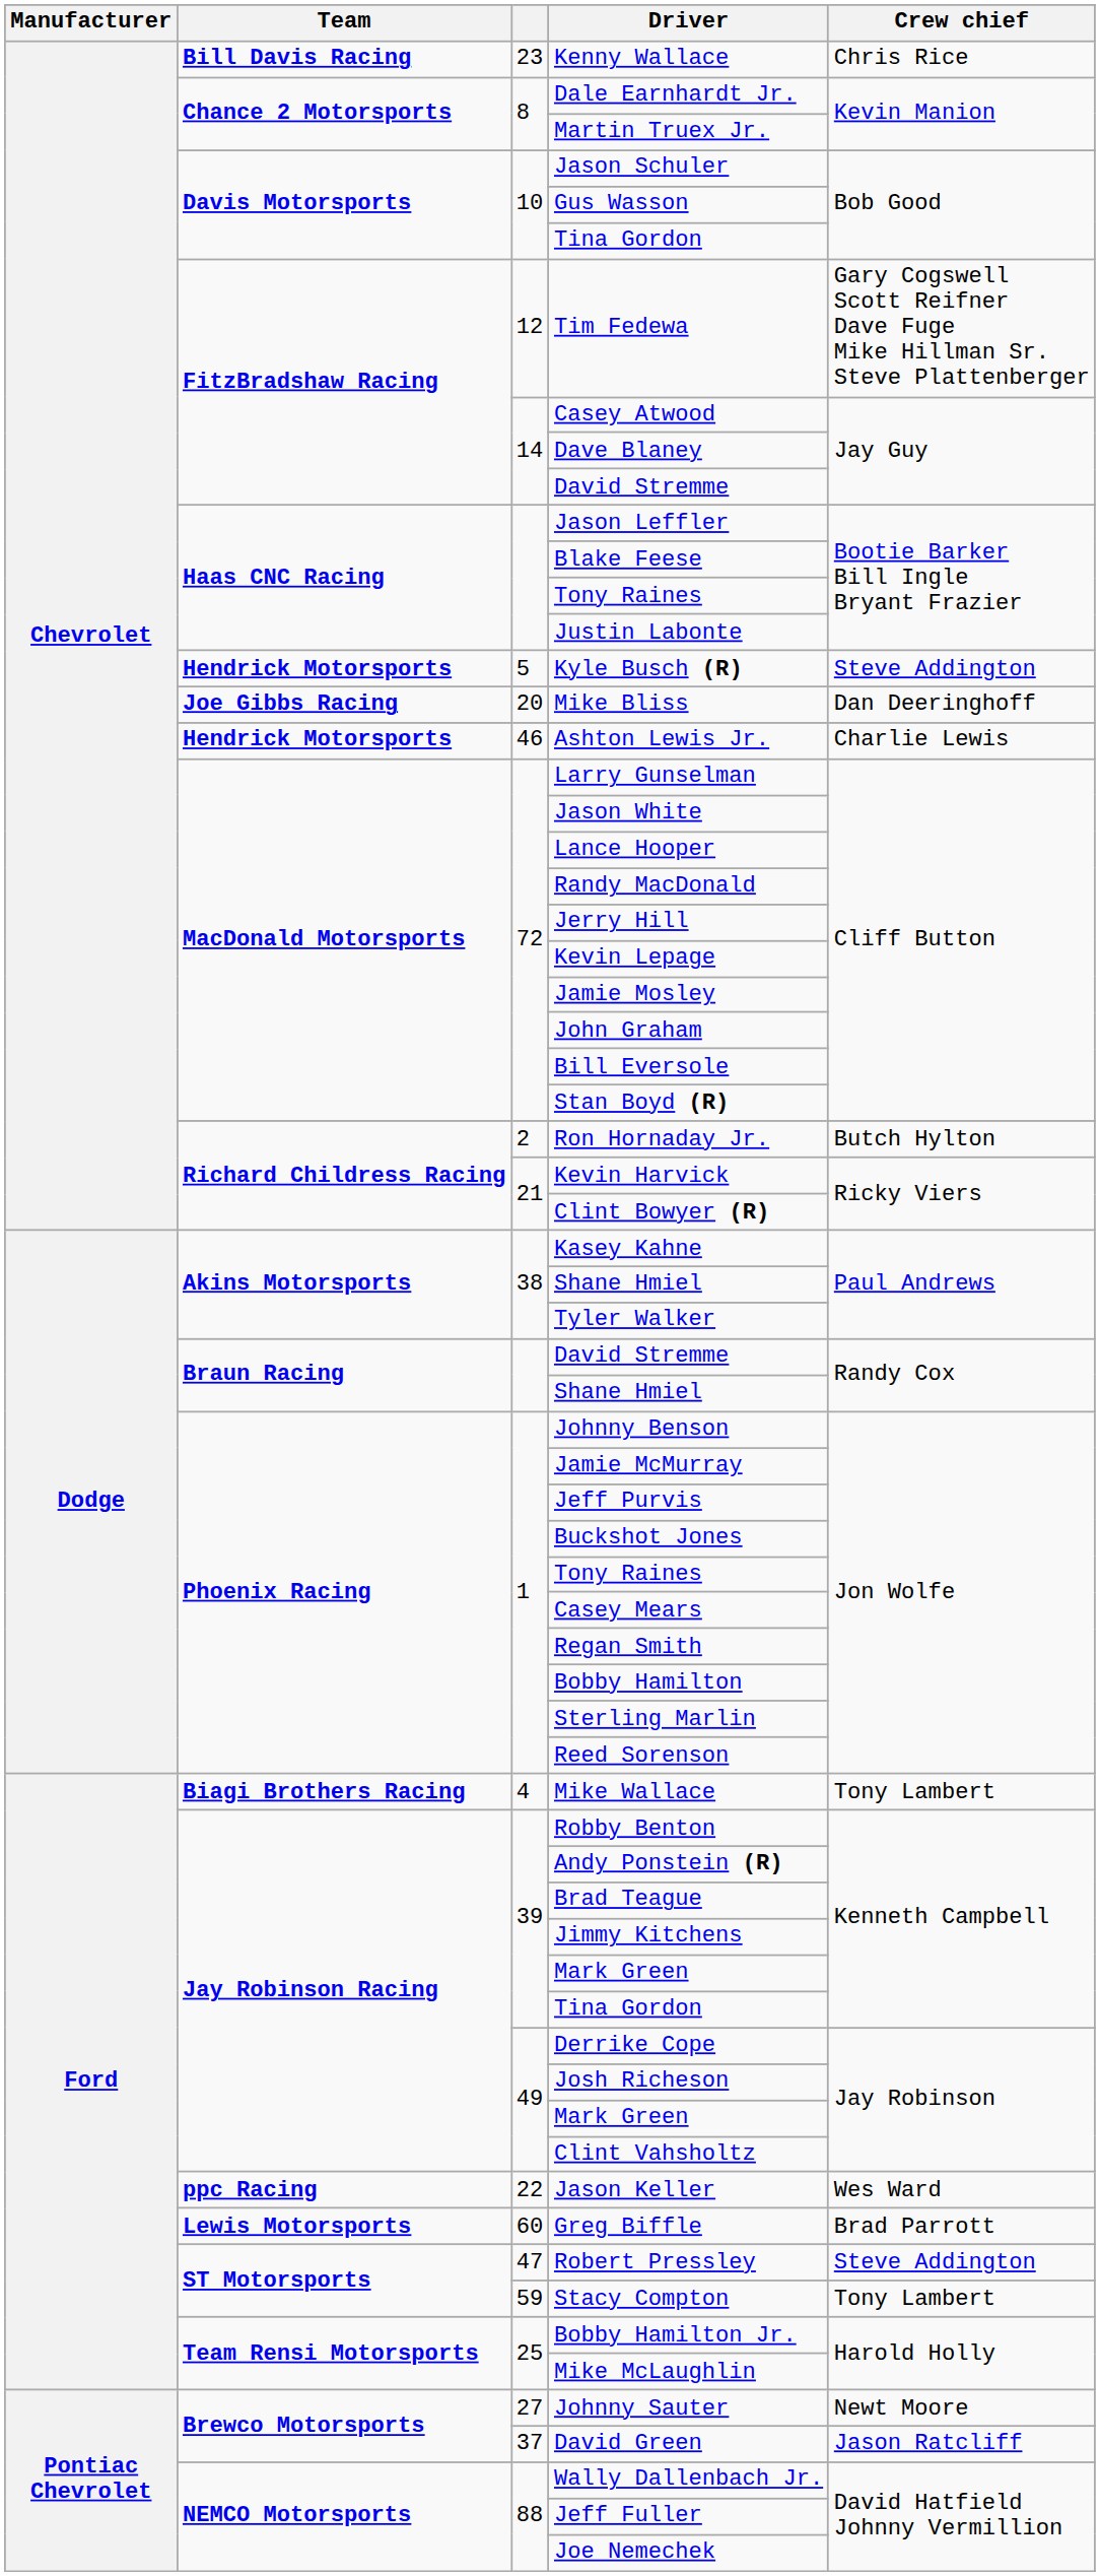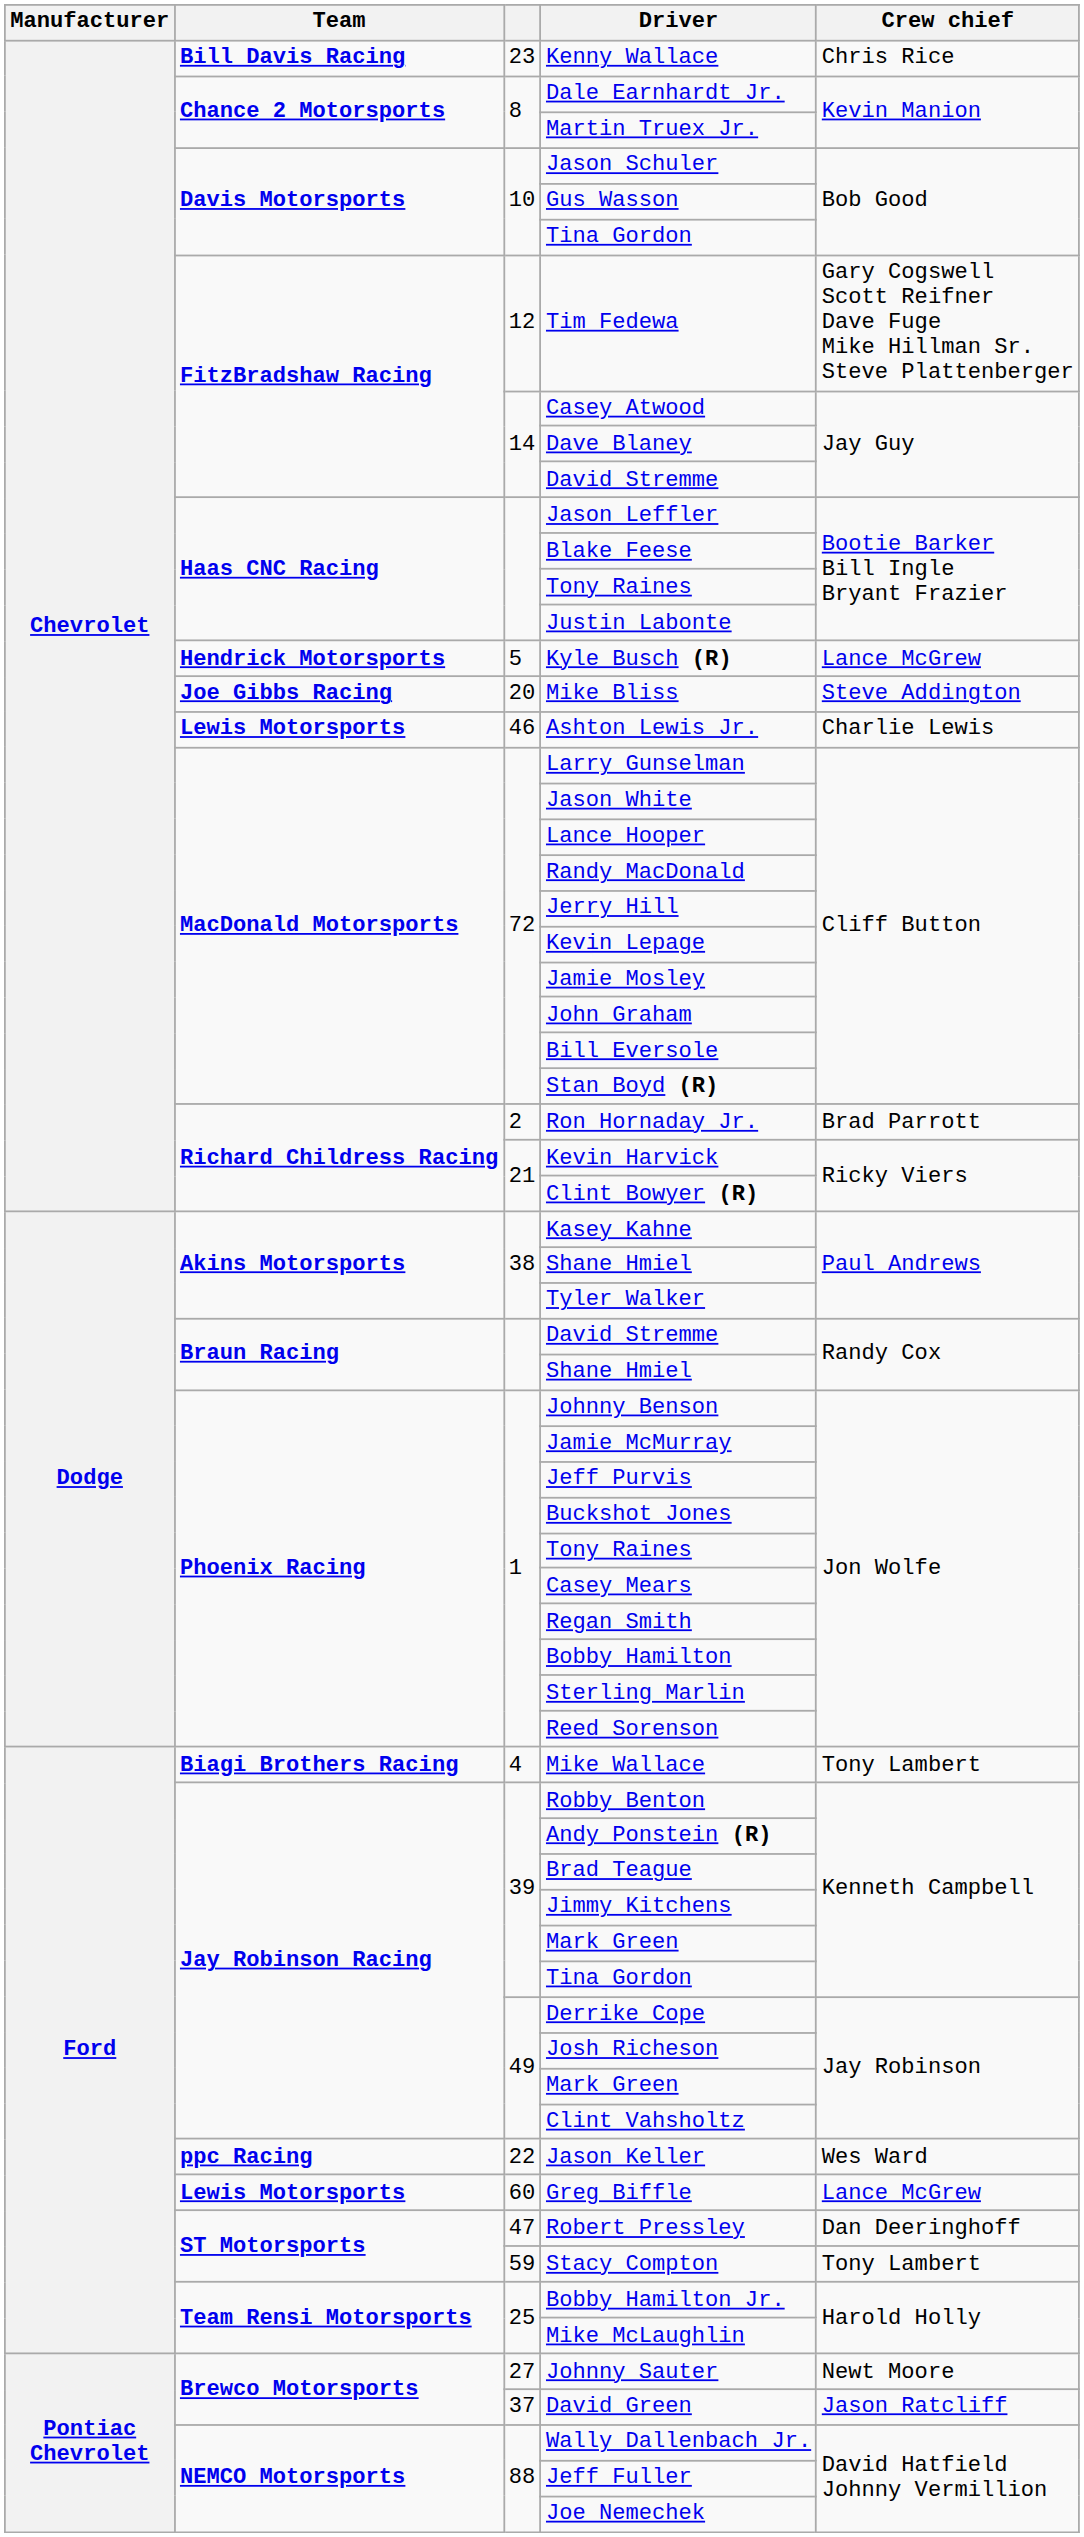Kyle Busch (R) | Crew chief: Steve Addington -> Lance McGrew
Mike Bliss | Crew chief: Dan Deeringhoff -> Steve Addington
Ashton Lewis Jr. | Team: Hendrick Motorsports -> Lewis Motorsports
Ron Hornaday Jr. | Crew chief: Butch Hylton -> Brad Parrott
Greg Biffle | Crew chief: Brad Parrott -> Lance McGrew
Robert Pressley | Crew chief: Steve Addington -> Dan Deeringhoff
